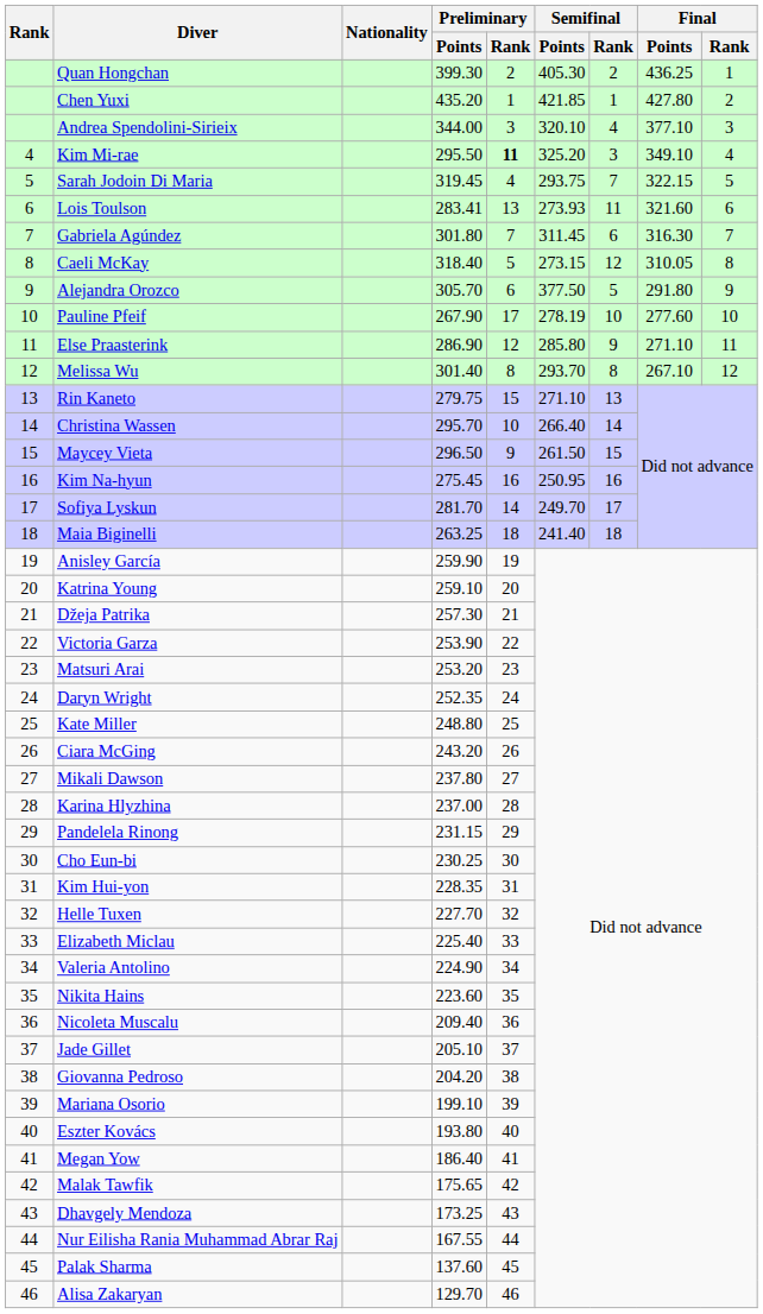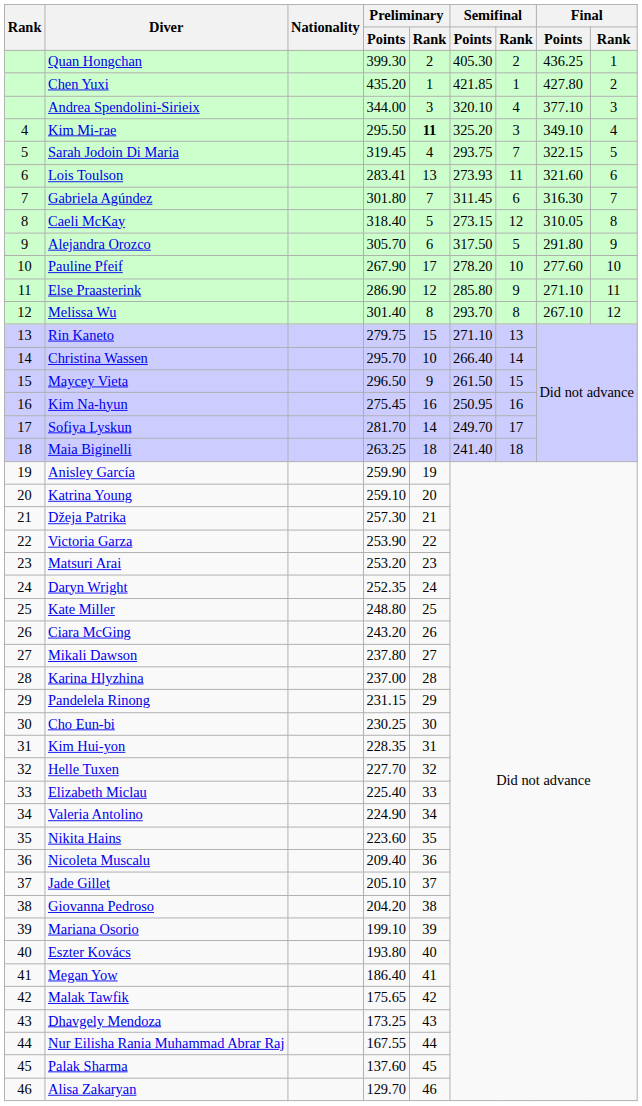Alejandra Orozco | Semifinal / Points: 377.50 -> 317.50
Pauline Pfeif | Semifinal / Points: 278.19 -> 278.20
